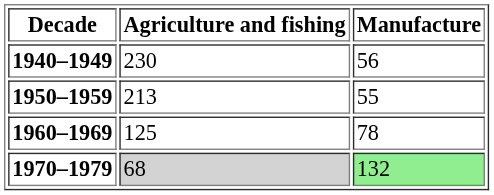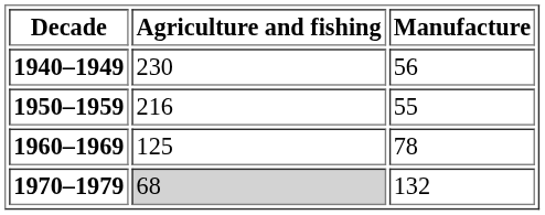1950–1959 | Agriculture and fishing: 213 -> 216
1970–1979 | Manufacture: lightgreen background -> no background
